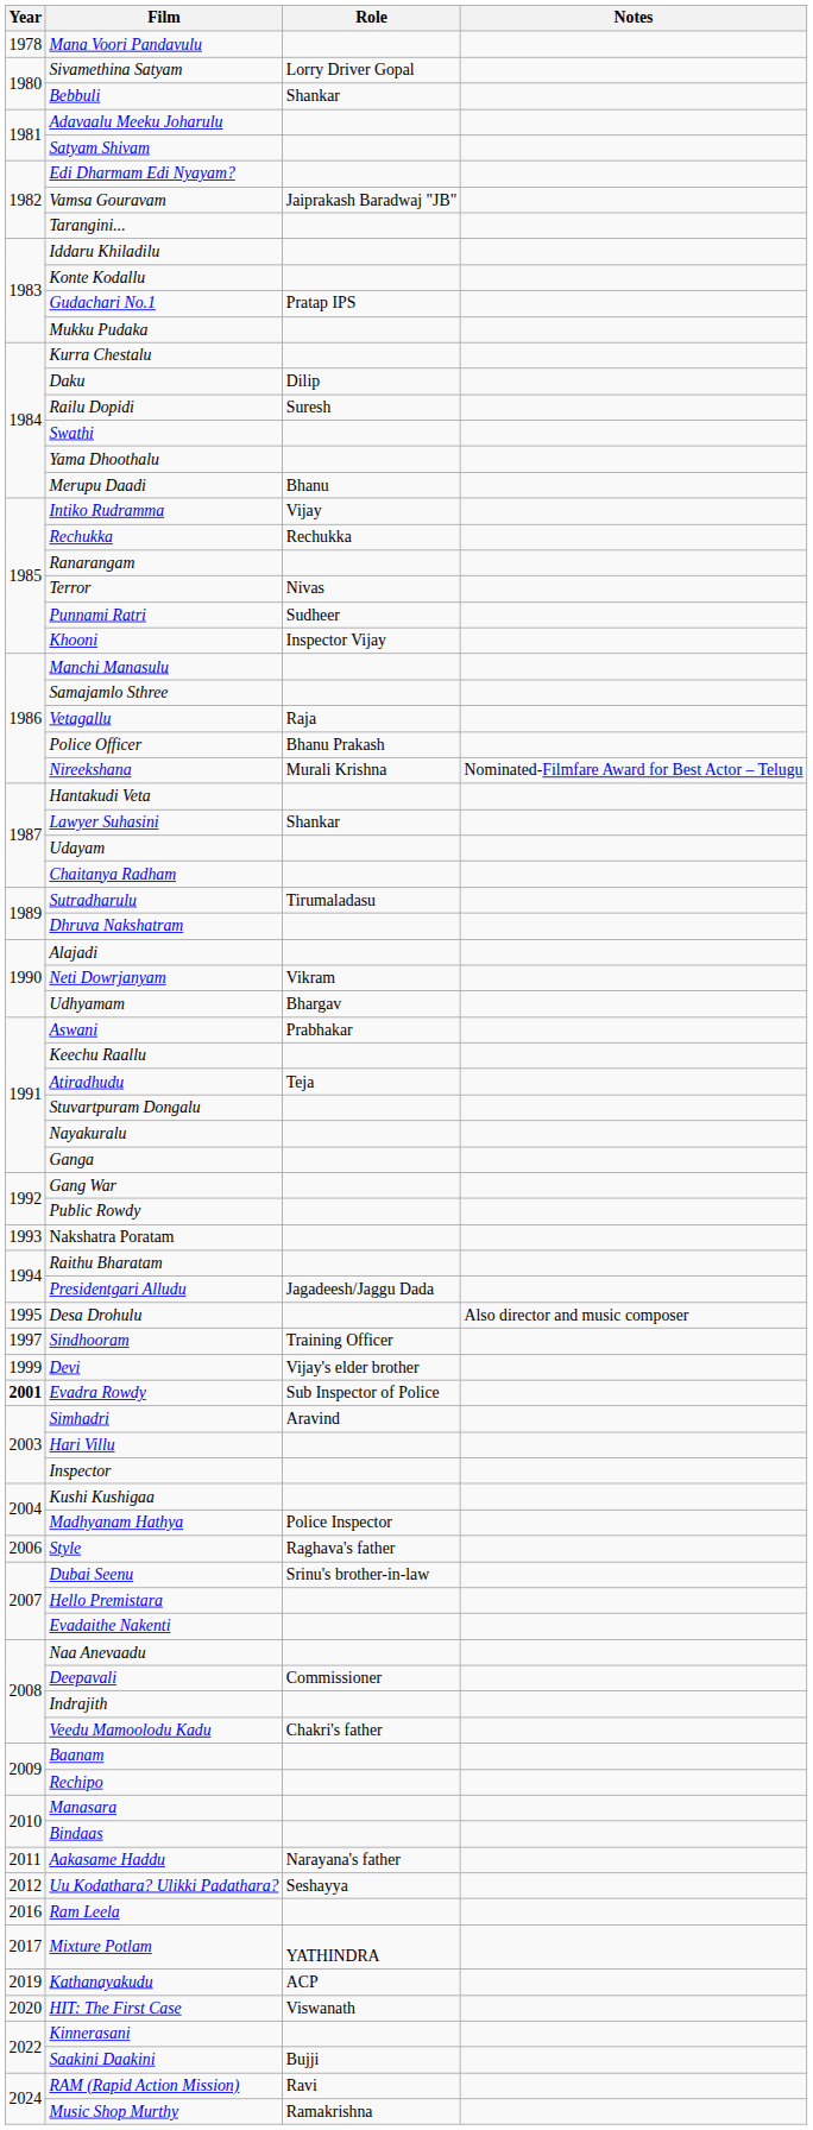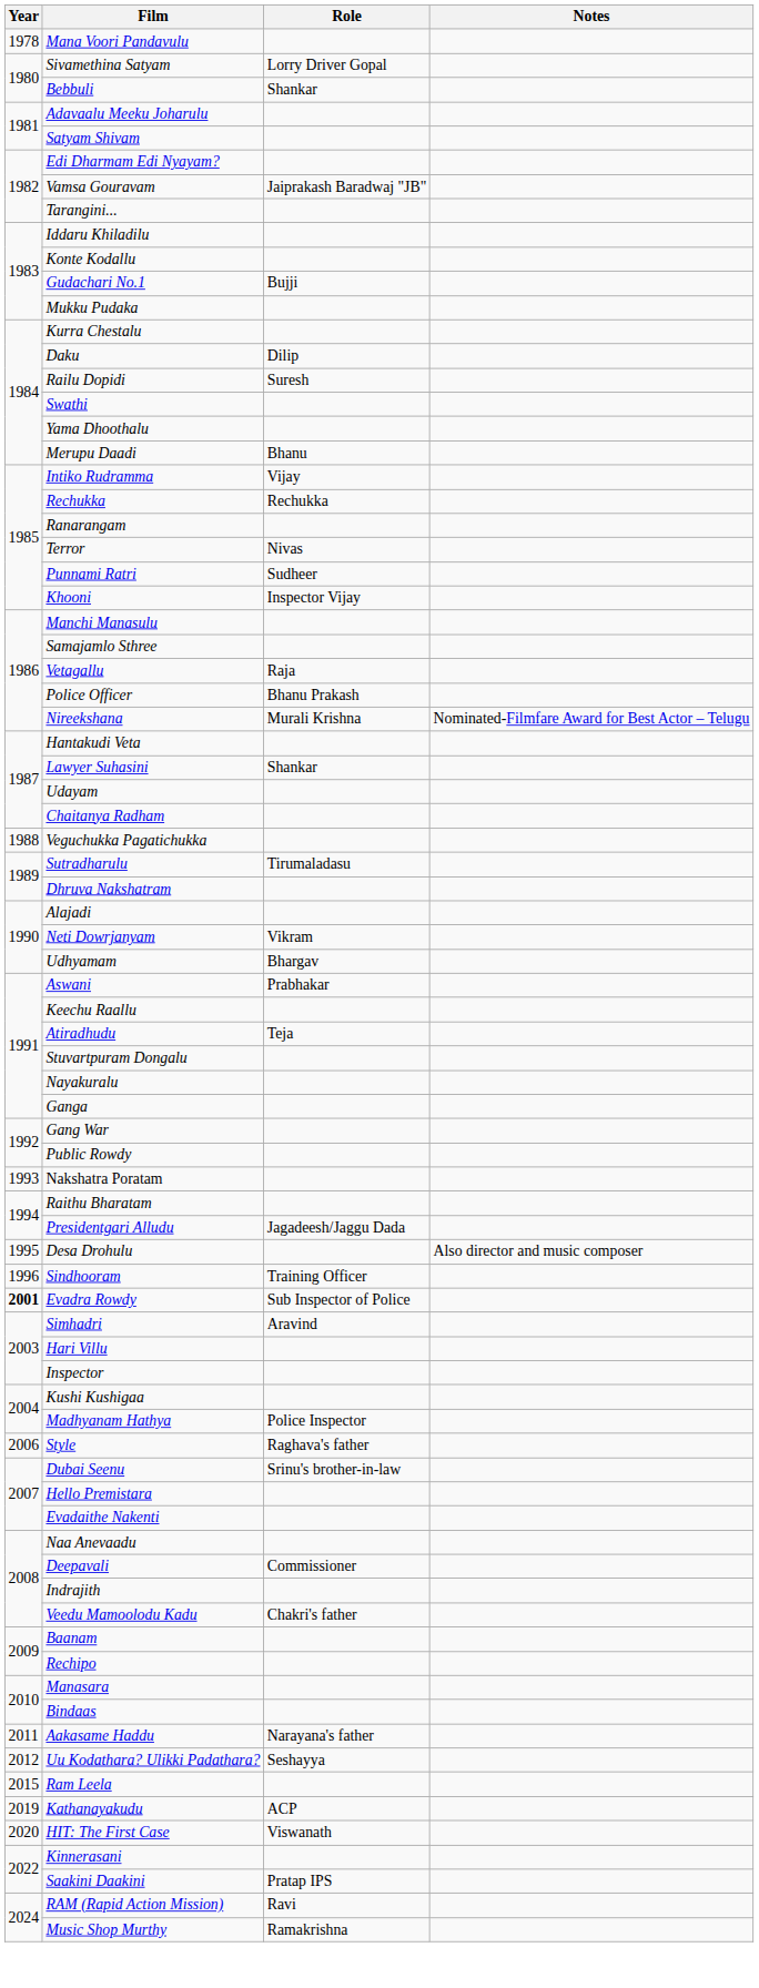Gudachari No.1 | Role: Pratap IPS -> Bujji
+ row: 1988 | Veguchukka Pagatichukka
Sindhooram | Year: 1997 -> 1996
- row: 1999 | Devi | Vijay's elder brother
Ram Leela | Year: 2016 -> 2015
- row: 2017 | Mixture Potlam | YATHINDRA
Saakini Daakini | Role: Bujji -> Pratap IPS
